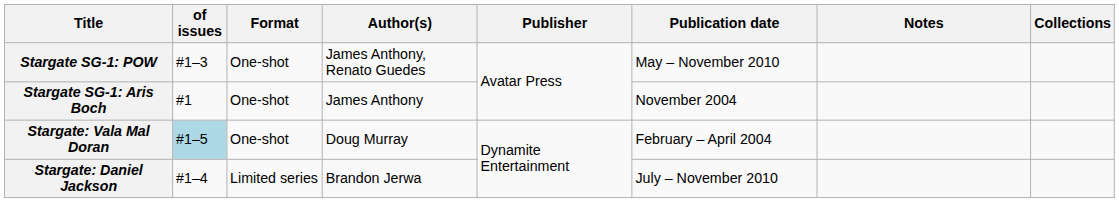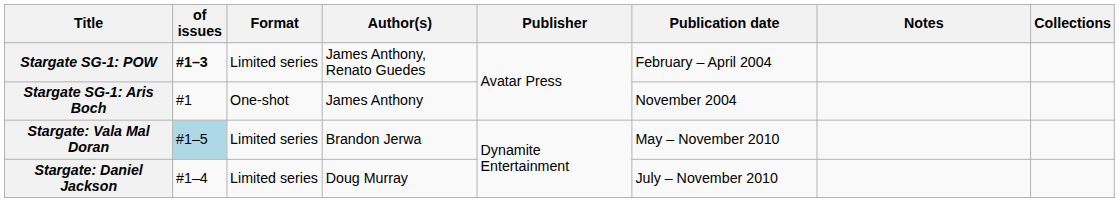Stargate SG-1: POW | of issues: normal -> bold
Stargate SG-1: POW | Format: One-shot -> Limited series
Stargate SG-1: POW | Publication date: May – November 2010 -> February – April 2004
Stargate: Vala Mal Doran | Format: One-shot -> Limited series
Stargate: Vala Mal Doran | Author(s): Doug Murray -> Brandon Jerwa
Stargate: Vala Mal Doran | Publication date: February – April 2004 -> May – November 2010
Stargate: Daniel Jackson | Author(s): Brandon Jerwa -> Doug Murray
